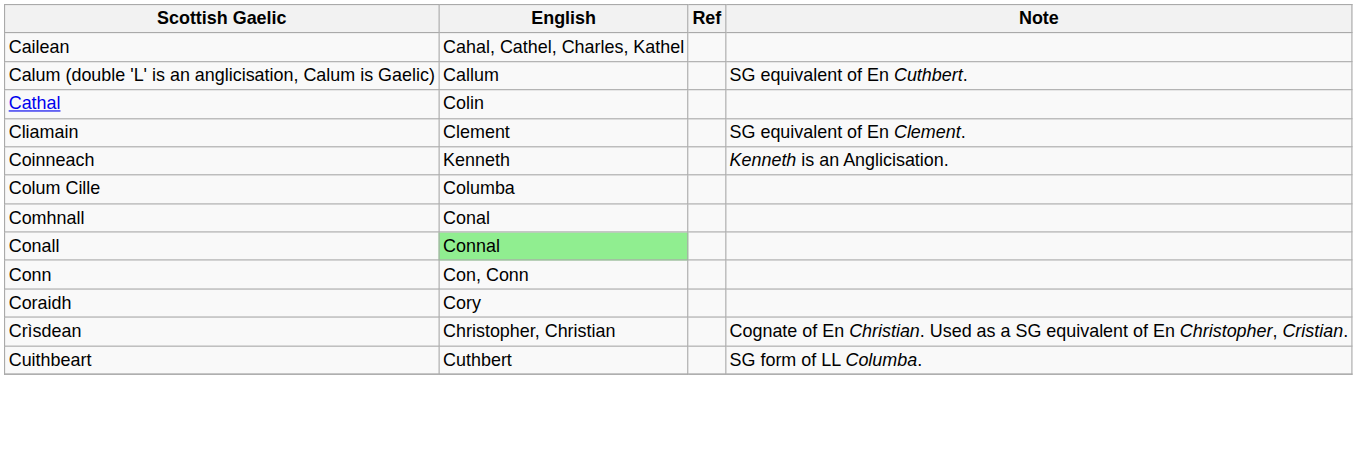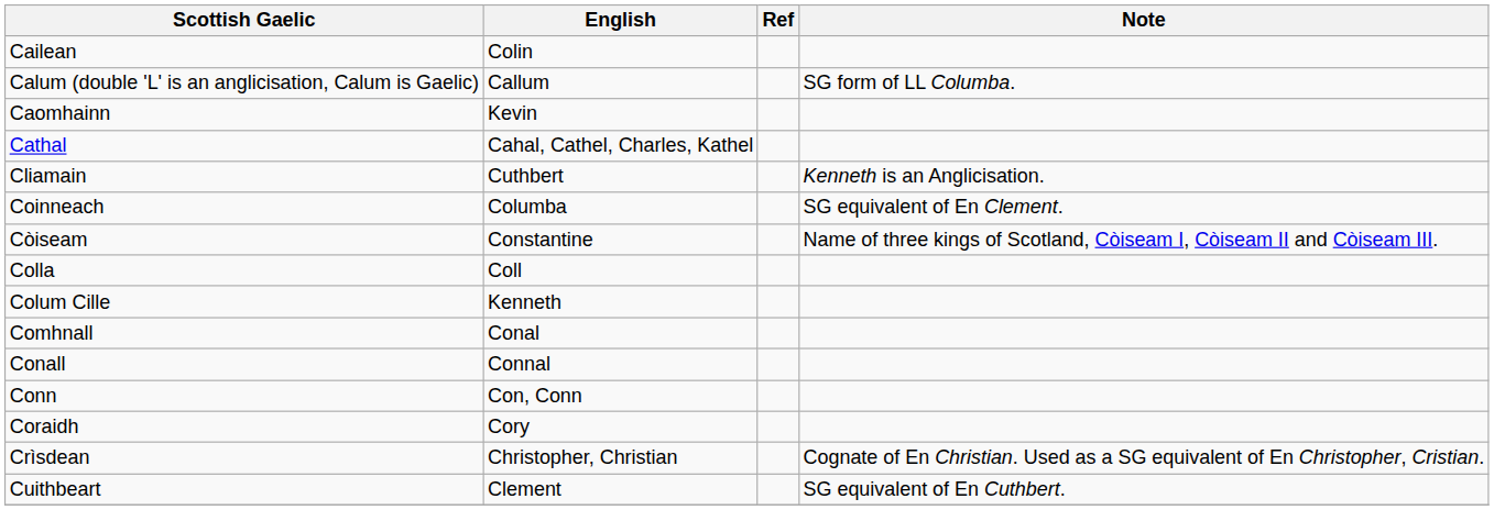Cailean | English: Cahal, Cathel, Charles, Kathel -> Colin
Calum (double 'L' is an anglicisation, Calum is Gaelic) | Note: SG equivalent of En Cuthbert. -> SG form of LL Columba.
+ row: Caomhainn | Kevin
Cathal | English: Colin -> Cahal, Cathel, Charles, Kathel
Cliamain | English: Clement -> Cuthbert
Cliamain | Note: SG equivalent of En Clement. -> Kenneth is an Anglicisation.
Coinneach | English: Kenneth -> Columba
Coinneach | Note: Kenneth is an Anglicisation. -> SG equivalent of En Clement.
+ row: Còiseam | Constantine | Name of three kings of Scotland, Còiseam I, Còiseam II and Còiseam III.
+ row: Colla | Coll
Colum Cille | English: Columba -> Kenneth
Conall | English: lightgreen background -> no background
Cuithbeart | English: Cuthbert -> Clement
Cuithbeart | Note: SG form of LL Columba. -> SG equivalent of En Cuthbert.
